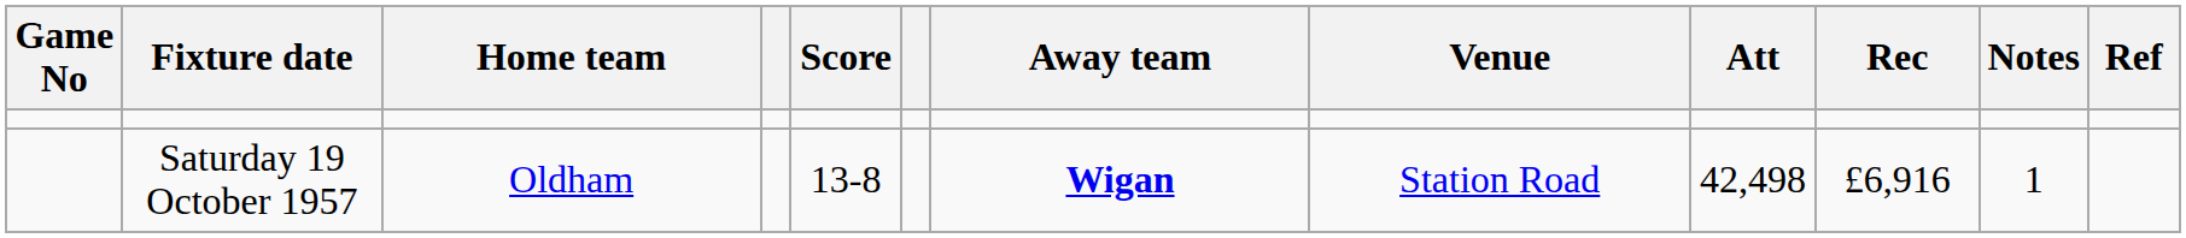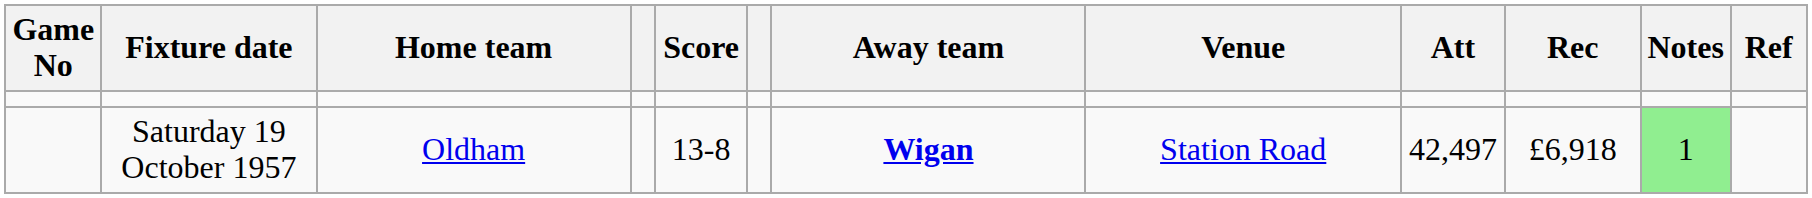Saturday 19 October 1957 | Att: 42,498 -> 42,497
Saturday 19 October 1957 | Rec: £6,916 -> £6,918
Saturday 19 October 1957 | Notes: no background -> lightgreen background
